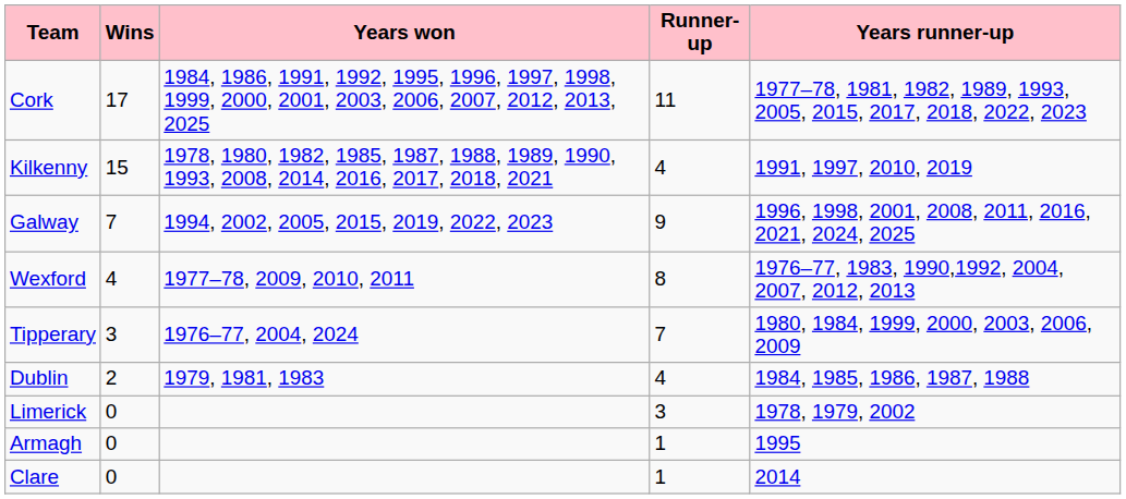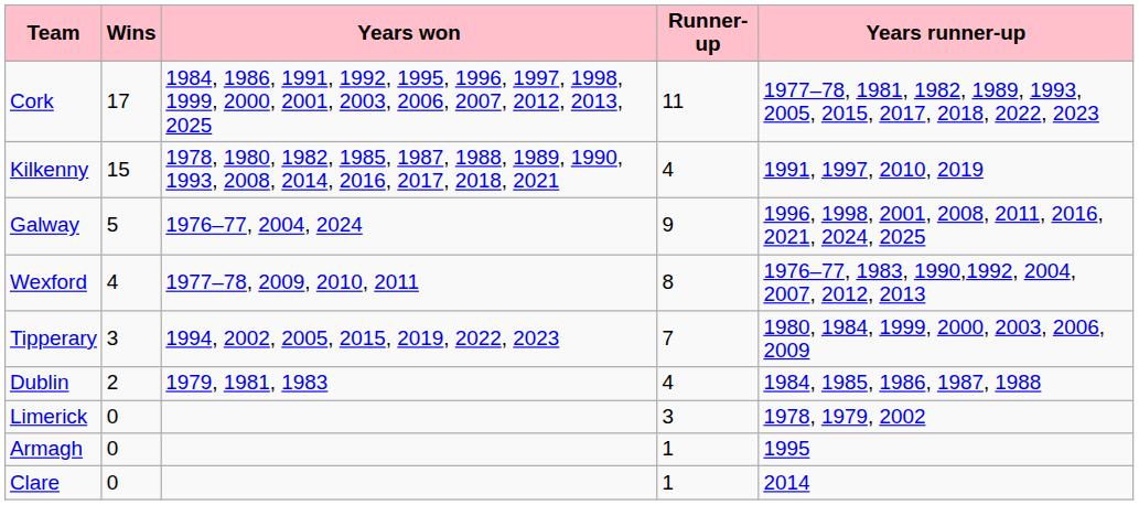Galway | Wins: 7 -> 5
Galway | Years won: 1994, 2002, 2005, 2015, 2019, 2022, 2023 -> 1976–77, 2004, 2024
Tipperary | Years won: 1976–77, 2004, 2024 -> 1994, 2002, 2005, 2015, 2019, 2022, 2023
